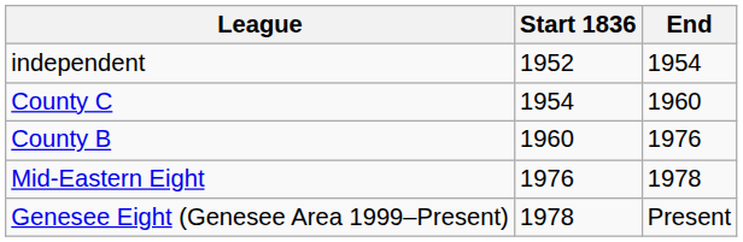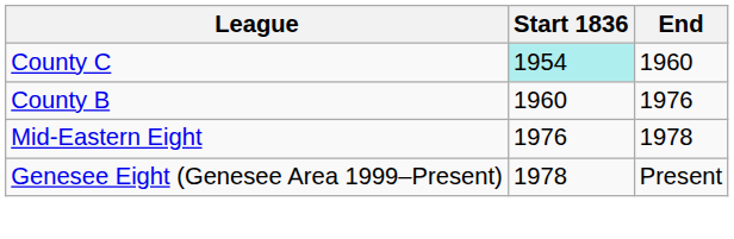- row: independent | 1952 | 1954
County C | Start 1836: no background -> paleturquoise background
